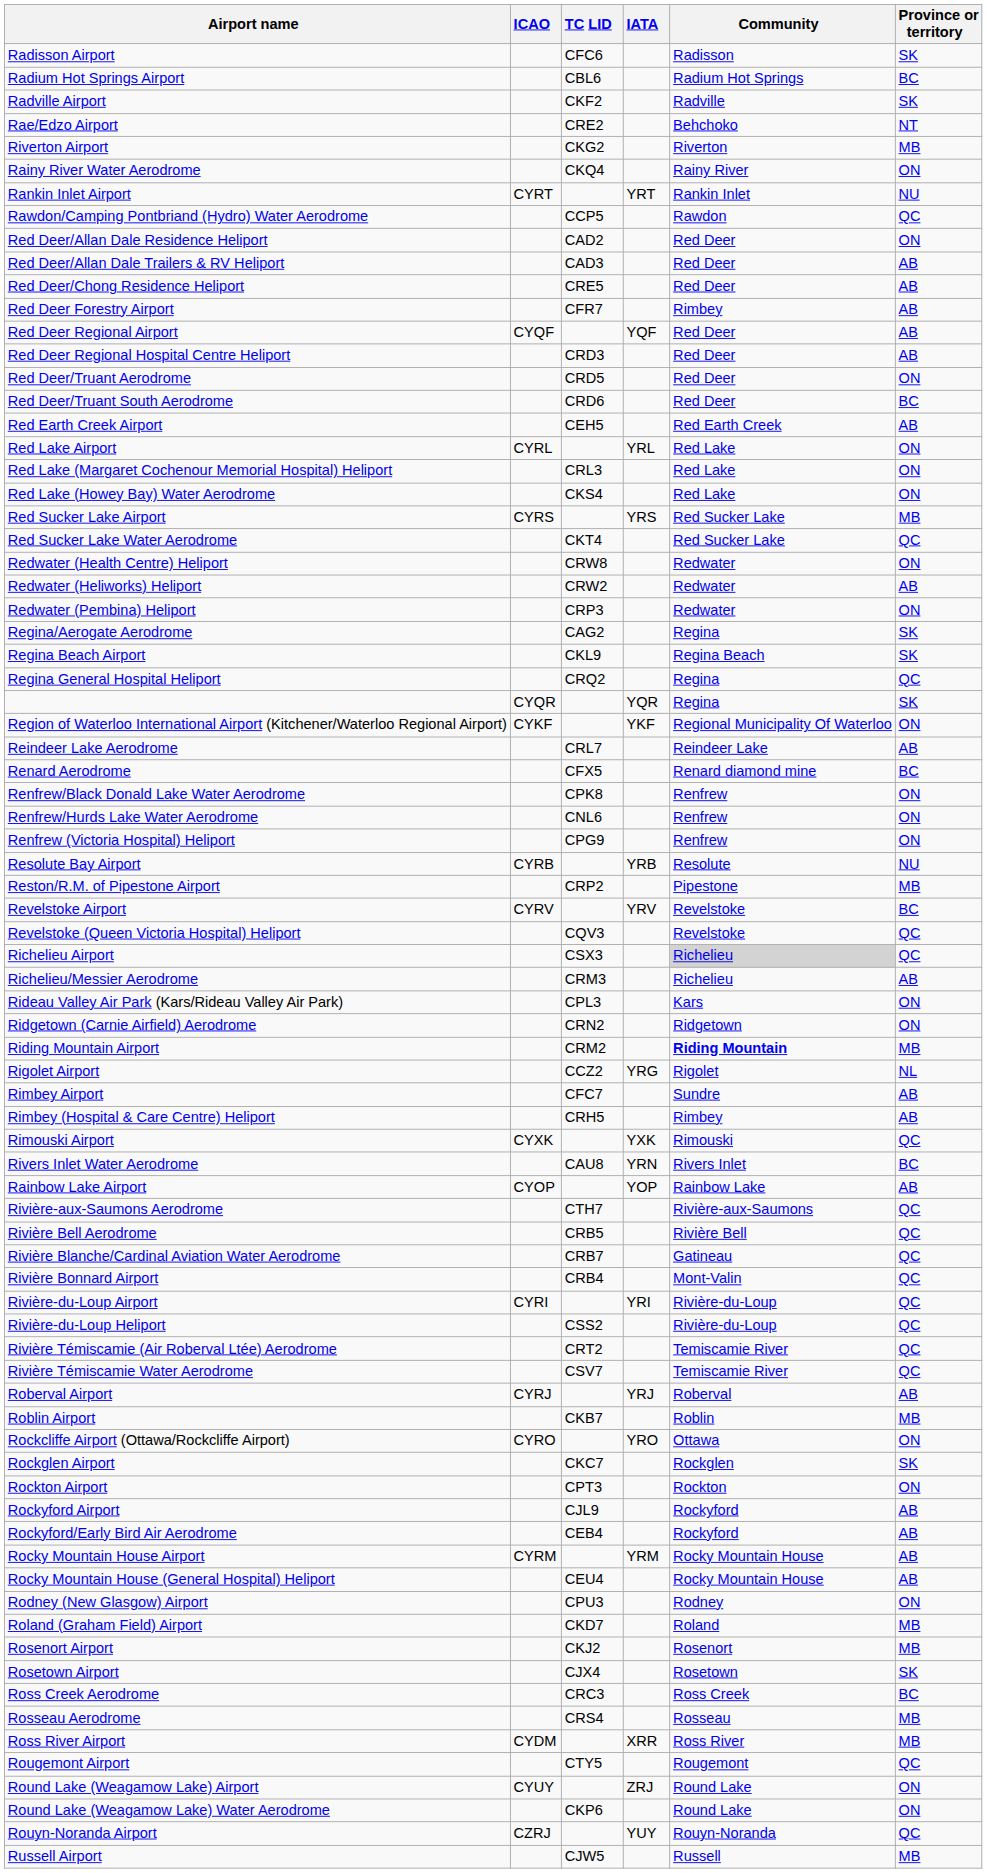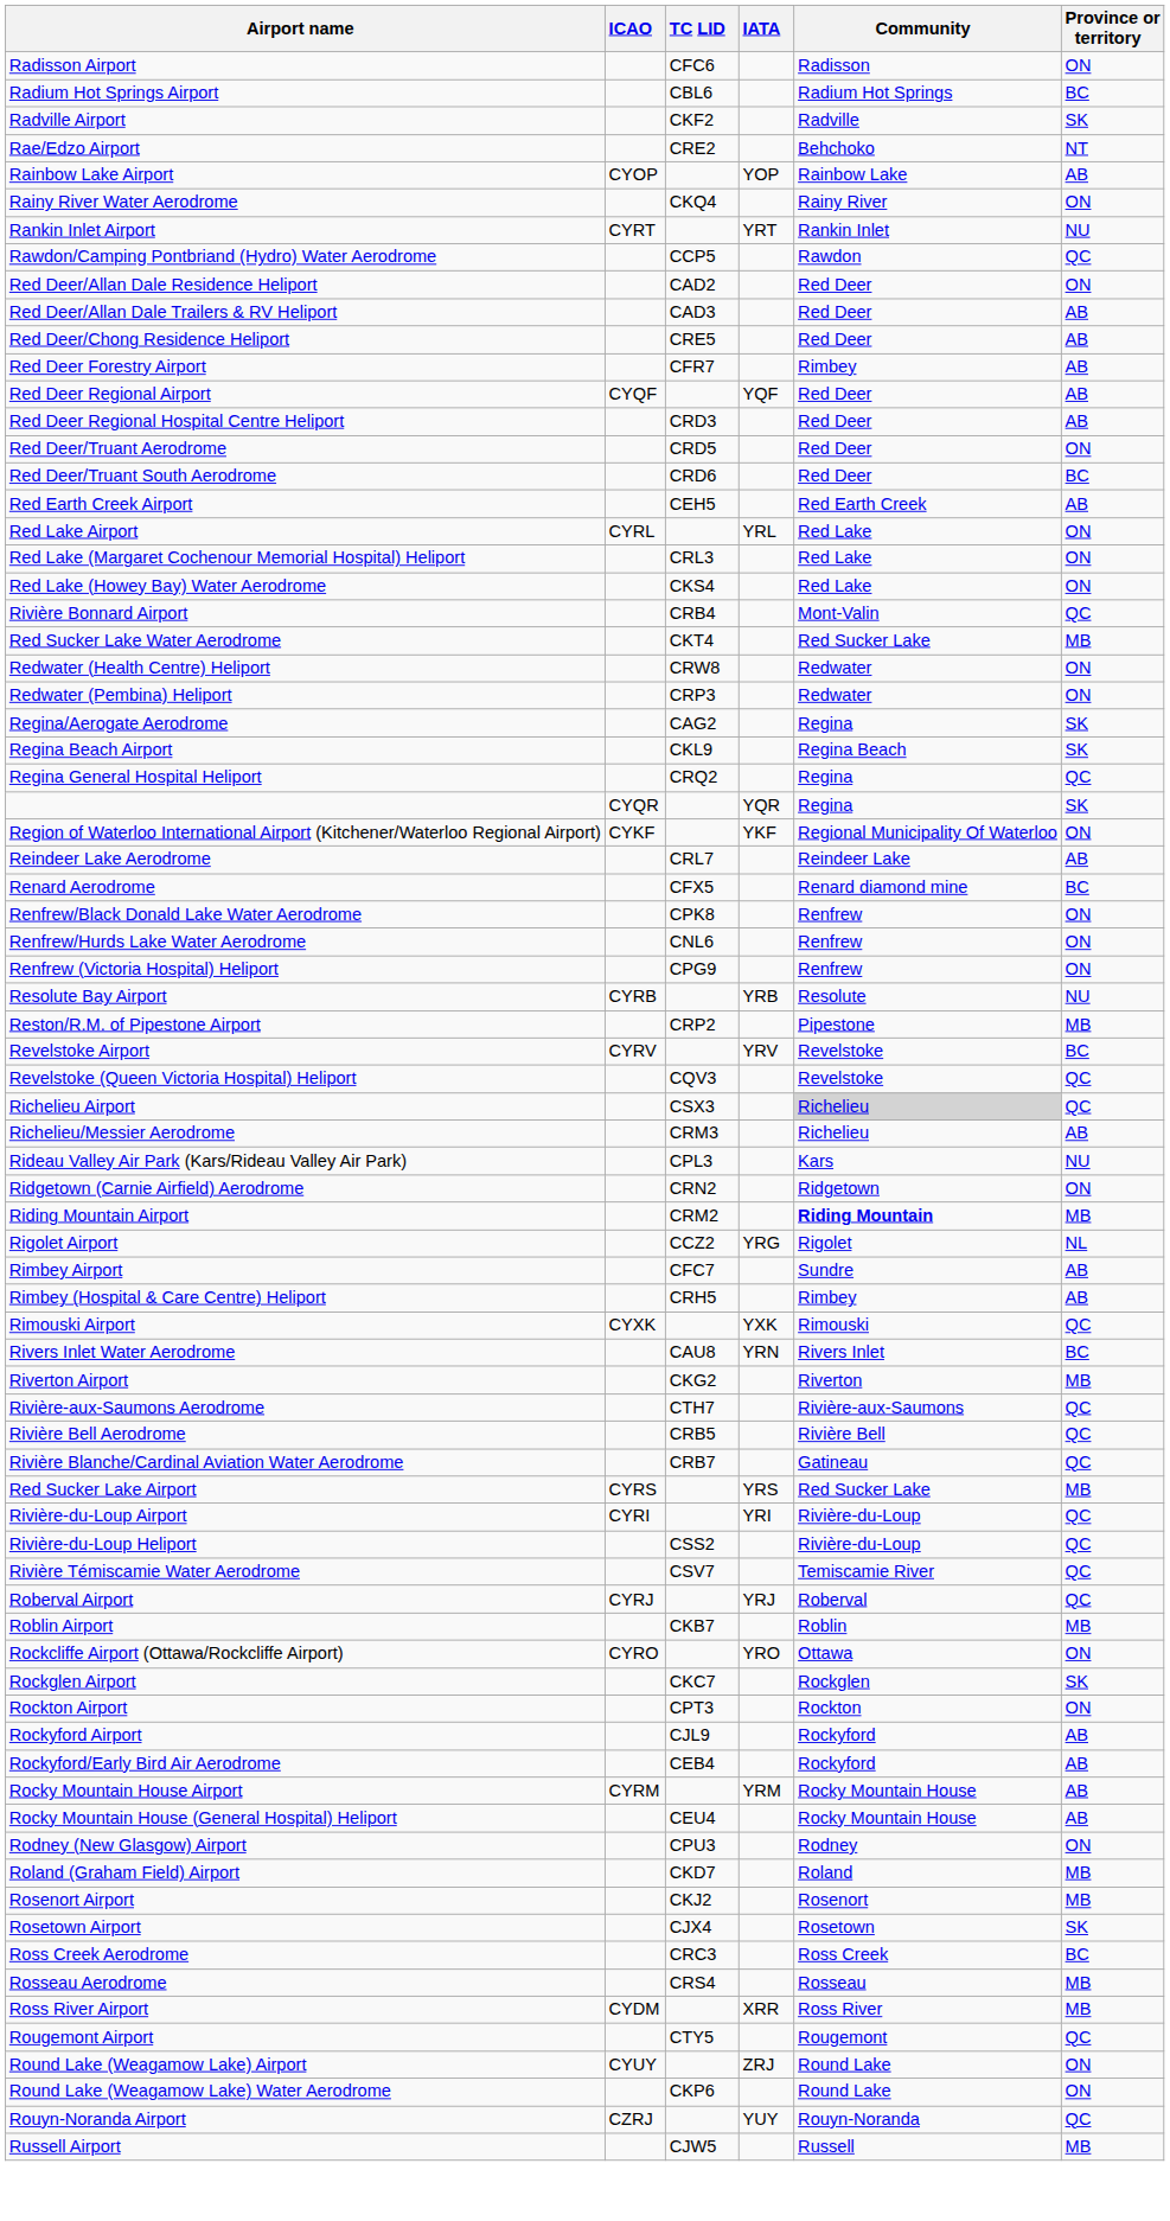Radisson Airport | Province or territory: SK -> ON
rows swapped: Rainbow Lake Airport <-> Riverton Airport
rows swapped: Red Sucker Lake Airport <-> Rivière Bonnard Airport
Red Sucker Lake Water Aerodrome | Province or territory: QC -> MB
- row: Redwater (Heliworks) Heliport | CRW2 | Redwater | AB
Rideau Valley Air Park (Kars/Rideau Valley Air Park) | Province or territory: ON -> NU
- row: Rivière Témiscamie (Air Roberval Ltée) Aerodrome | CRT2 | Temiscamie River | QC
Roberval Airport | Province or territory: AB -> QC
